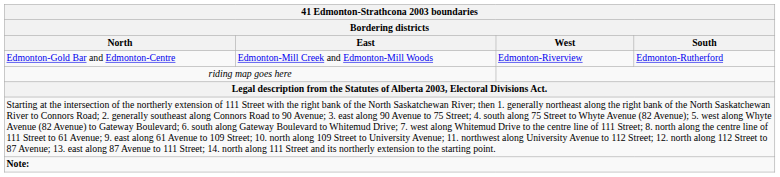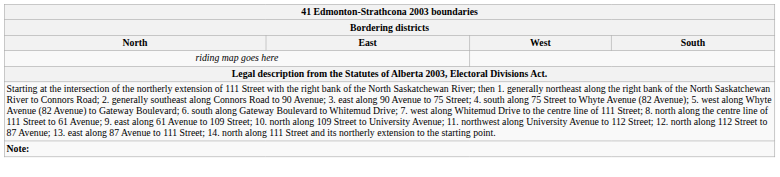- row: Edmonton-Gold Bar and Edmonton-Centre | Edmonton-Mill Creek and Edmonton-Mill Woods | Edmonton-Riverview | Edmonton-Rutherford
